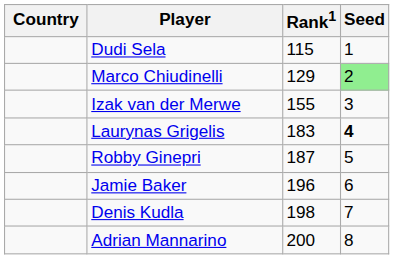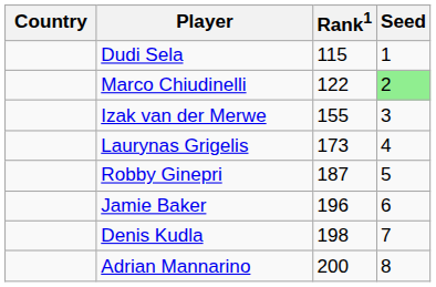Marco Chiudinelli | Rank1: 129 -> 122
Laurynas Grigelis | Rank1: 183 -> 173
Laurynas Grigelis | Seed: bold -> normal
